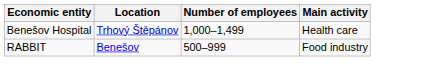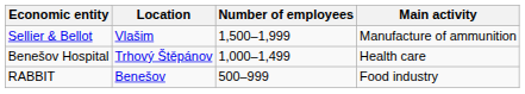+ row: Sellier & Bellot | Vlašim | 1,500–1,999 | Manufacture of ammunition
